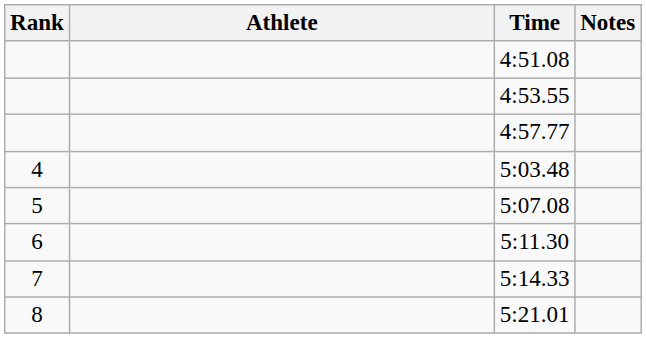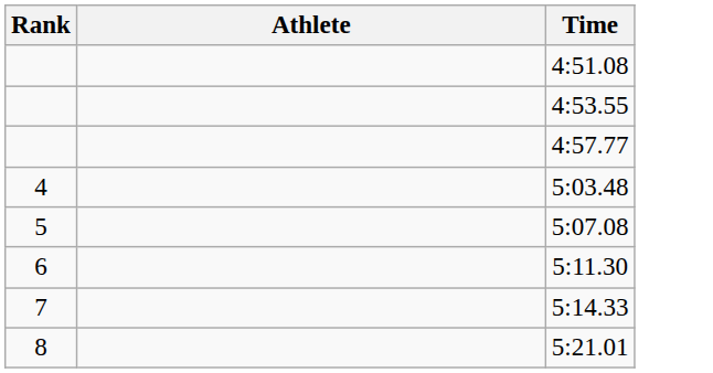- column: Notes
